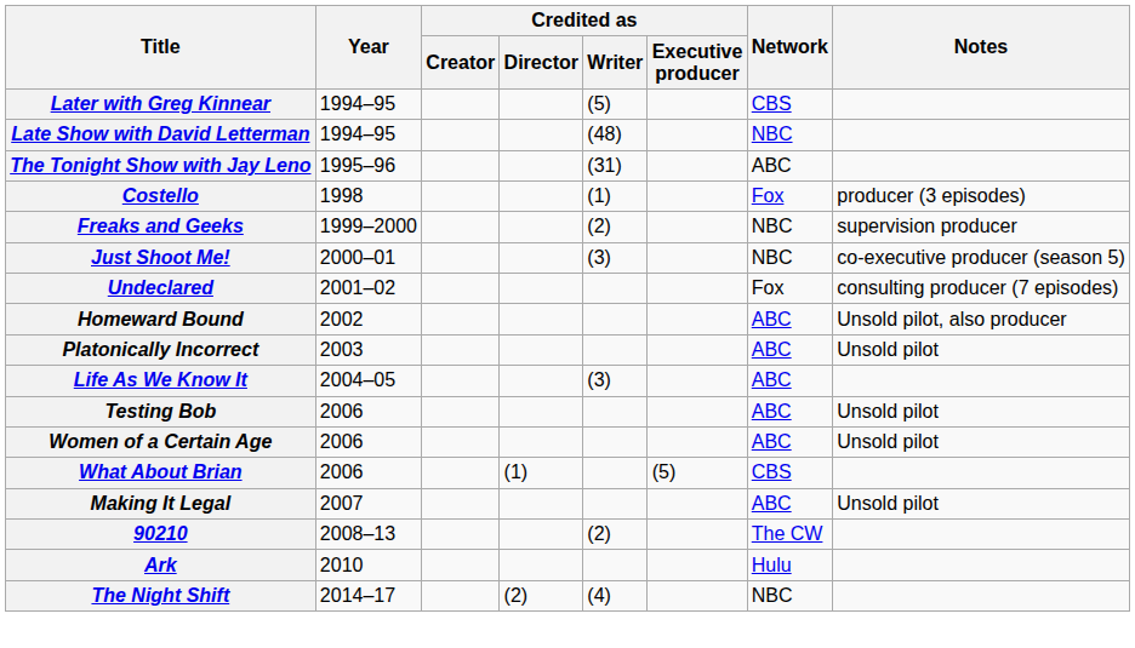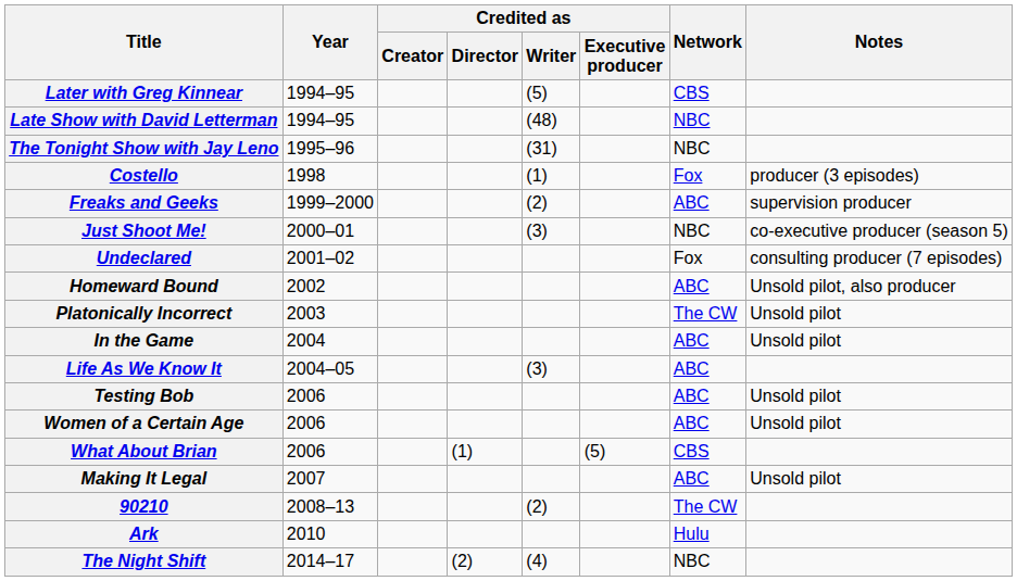The Tonight Show with Jay Leno | Network: ABC -> NBC
Freaks and Geeks | Network: NBC -> ABC
Platonically Incorrect | Network: ABC -> The CW
+ row: In the Game | 2004 | ABC | Unsold pilot
